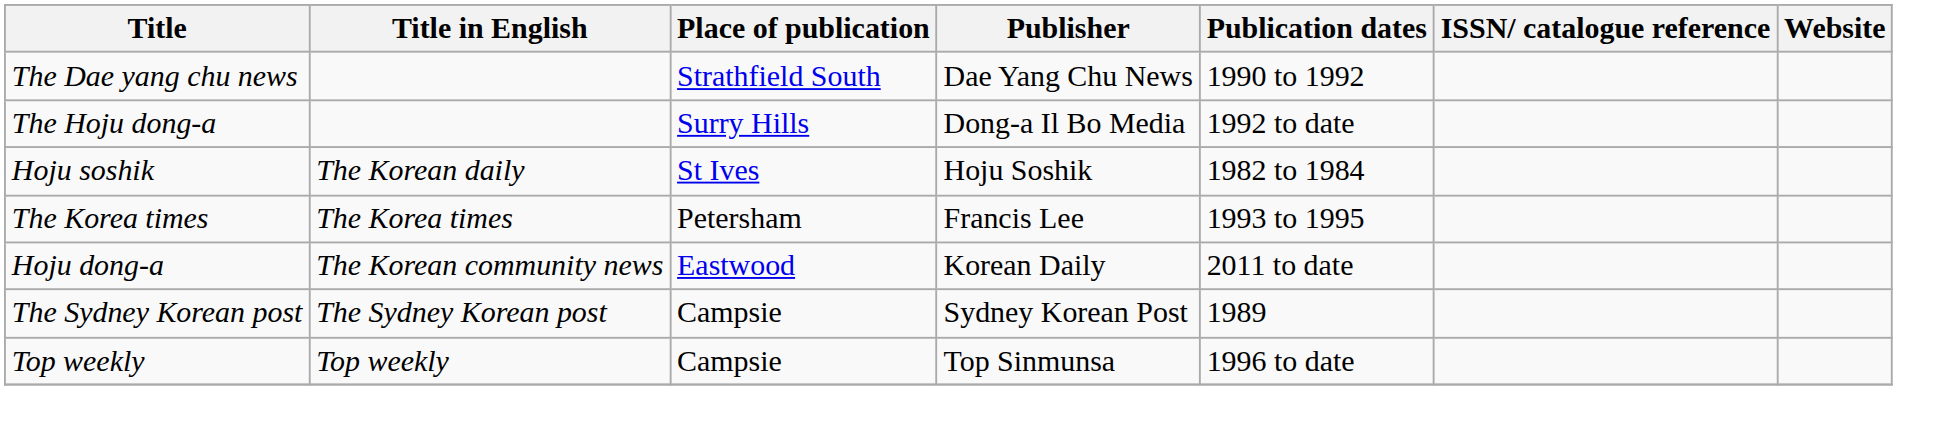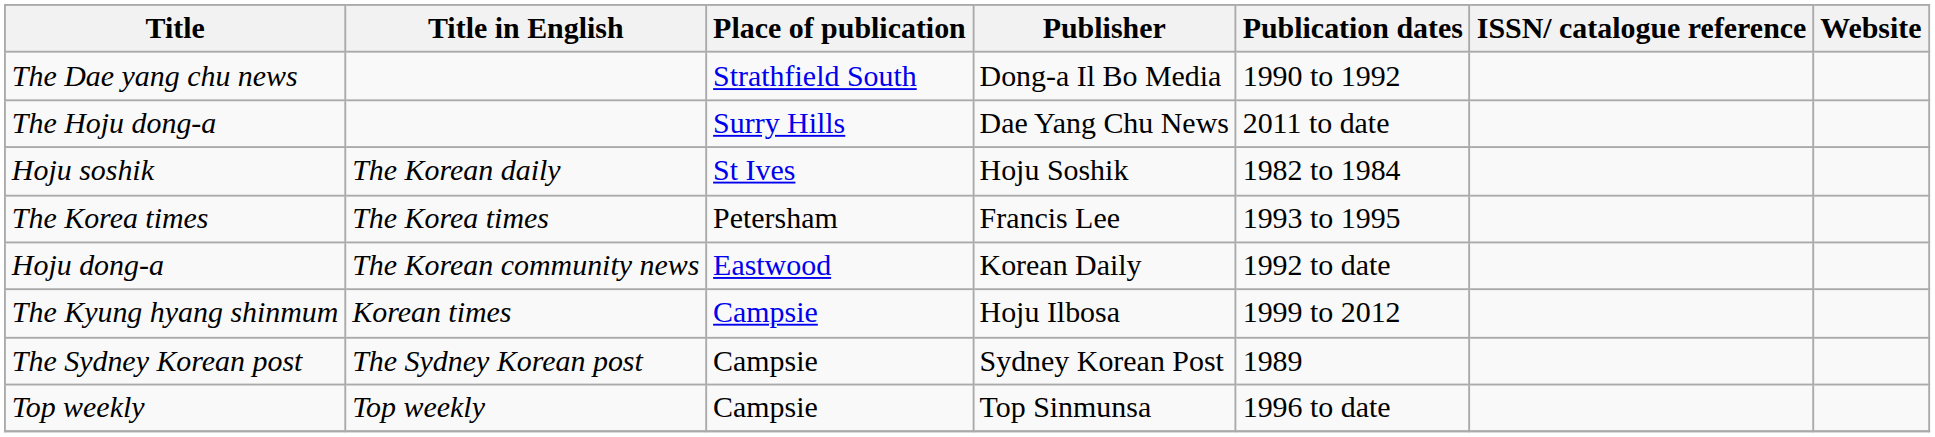The Dae yang chu news | Publisher: Dae Yang Chu News -> Dong-a Il Bo Media
The Hoju dong-a | Publisher: Dong-a Il Bo Media -> Dae Yang Chu News
The Hoju dong-a | Publication dates: 1992 to date -> 2011 to date
Hoju dong-a | Publication dates: 2011 to date -> 1992 to date
+ row: The Kyung hyang shinmum | Korean times | Campsie | Hoju Ilbosa | 1999 to 2012
